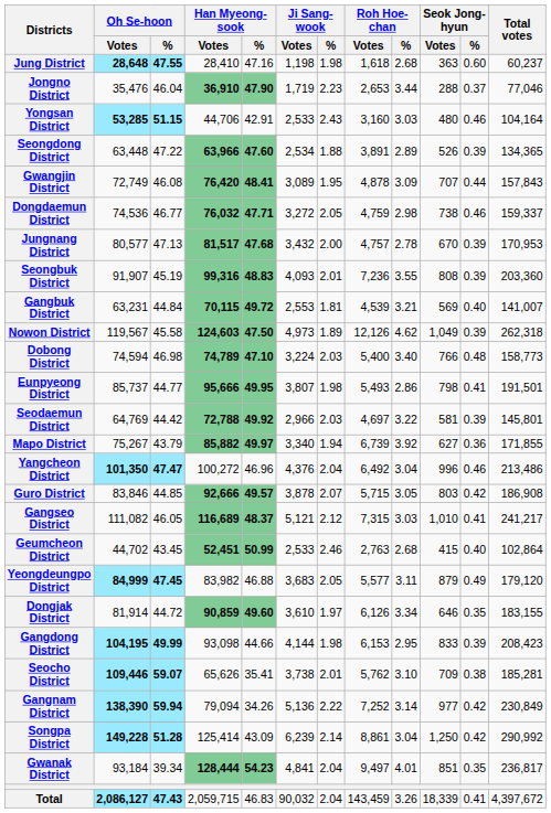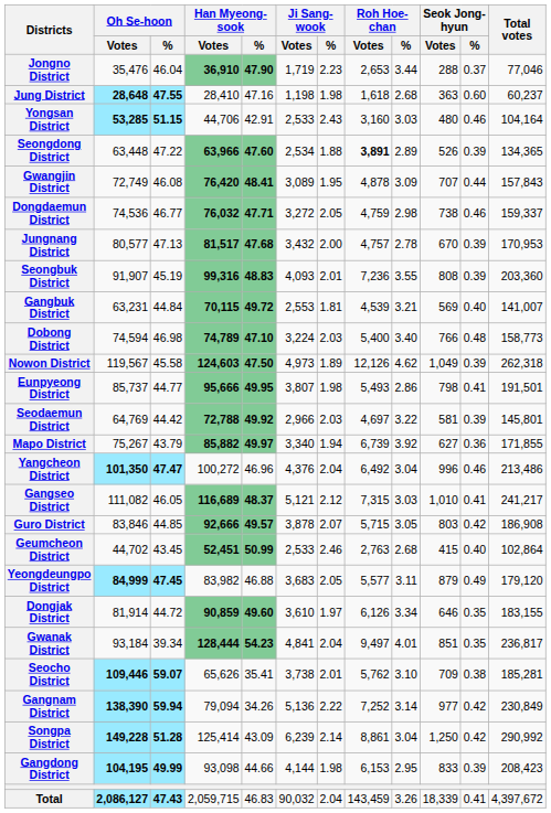rows swapped: Jongno District <-> Jung District
Seongdong District | Roh Hoe-chan / Votes: normal -> bold
rows swapped: Dobong District <-> Nowon District
rows swapped: Gangseo District <-> Guro District
rows swapped: Gwanak District <-> Gangdong District
